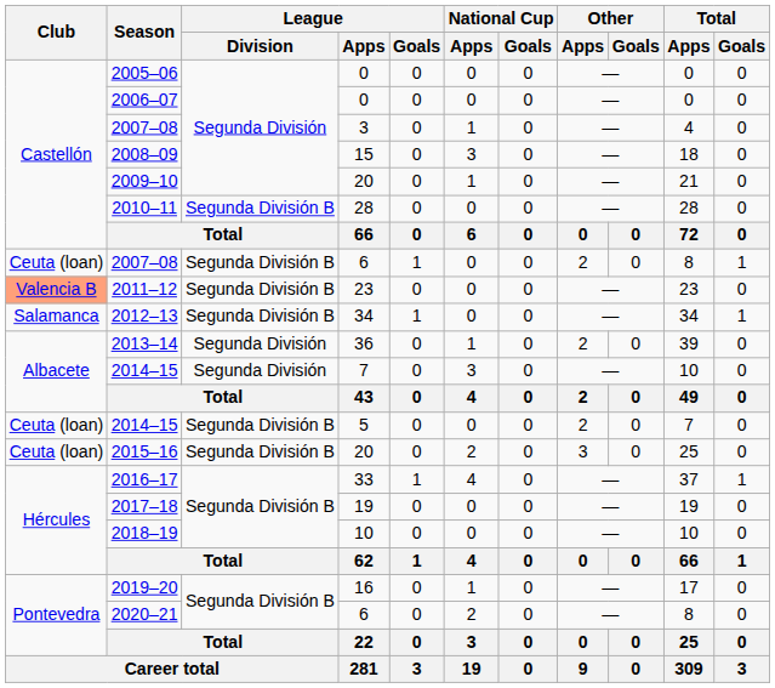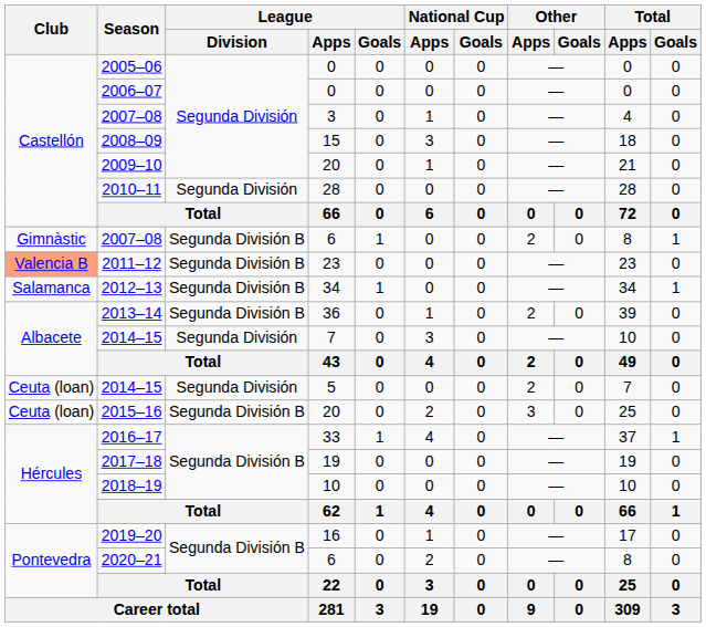2010–11 | League / Division: Segunda División B -> Segunda División
2007–08 / 6 | Club: Ceuta (loan) -> Gimnàstic
2013–14 | League / Division: Segunda División -> Segunda División B
2014–15 / 5 | League / Division: Segunda División B -> Segunda División
